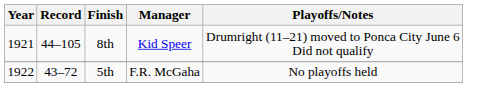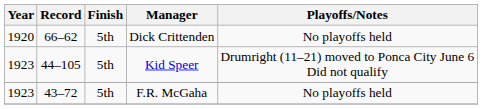+ row: 1920 | 66–62 | 5th | Dick Crittenden | No playoffs held
Kid Speer | Year: 1921 -> 1923
Kid Speer | Finish: 8th -> 5th
F.R. McGaha | Year: 1922 -> 1923
